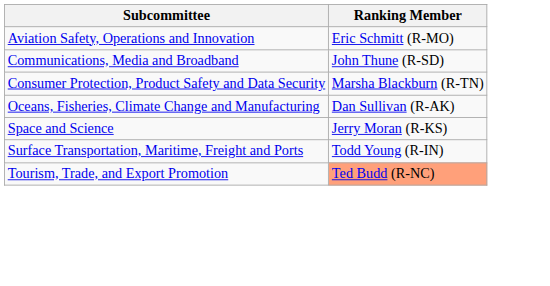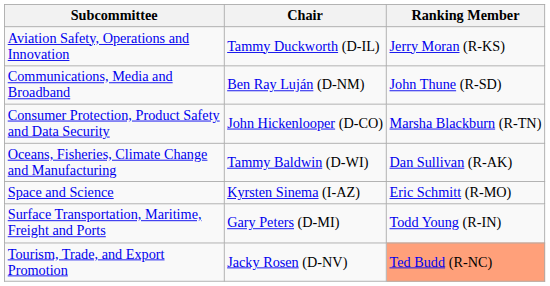+ column: Chair | Tammy Duckworth (D-IL) | Ben Ray Luján (D-NM) | John Hickenlooper (D-CO) | Tammy Baldwin (D-WI) | Kyrsten Sinema (I-AZ) | Gary Peters (D-MI) | Jacky Rosen (D-NV)
Aviation Safety, Operations and Innovation | Ranking Member: Eric Schmitt (R-MO) -> Jerry Moran (R-KS)
Space and Science | Ranking Member: Jerry Moran (R-KS) -> Eric Schmitt (R-MO)
